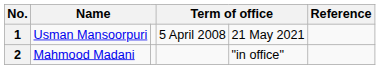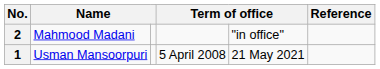rows swapped: 1 <-> 2
